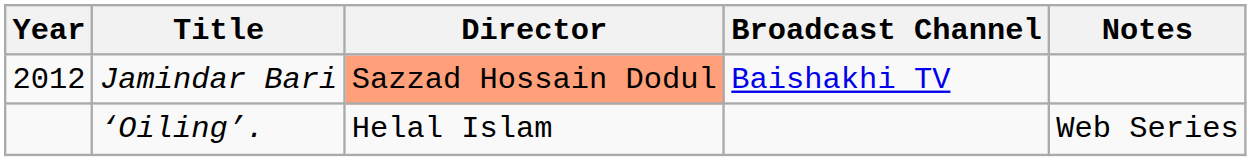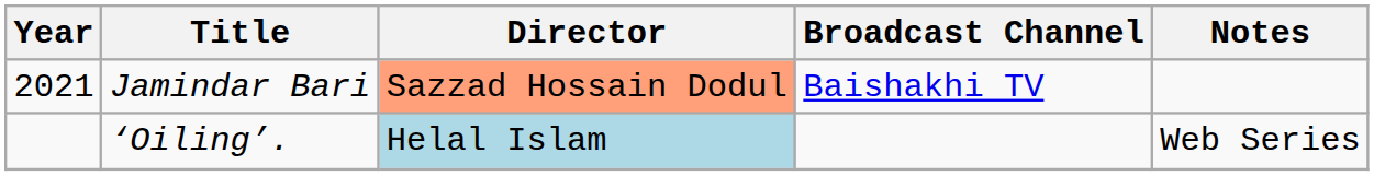Jamindar Bari | Year: 2012 -> 2021
‘Oiling’. | Director: no background -> lightblue background
